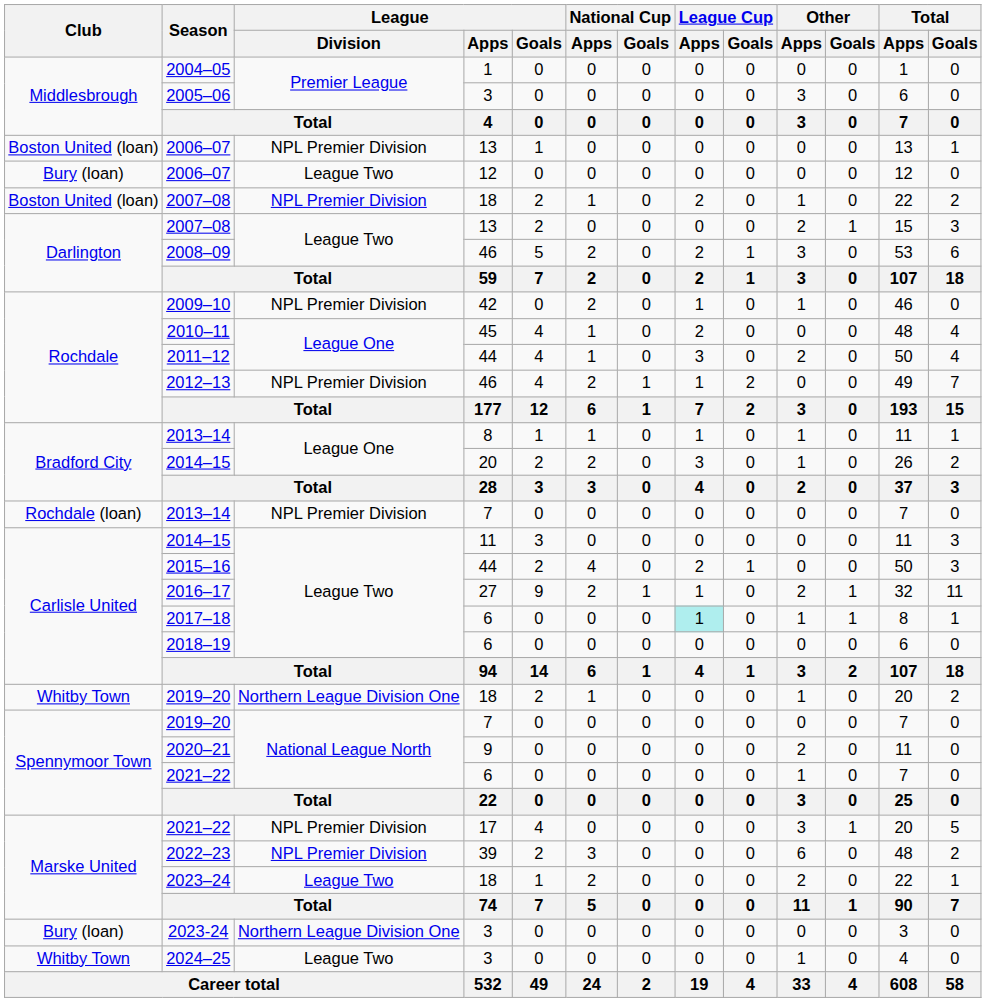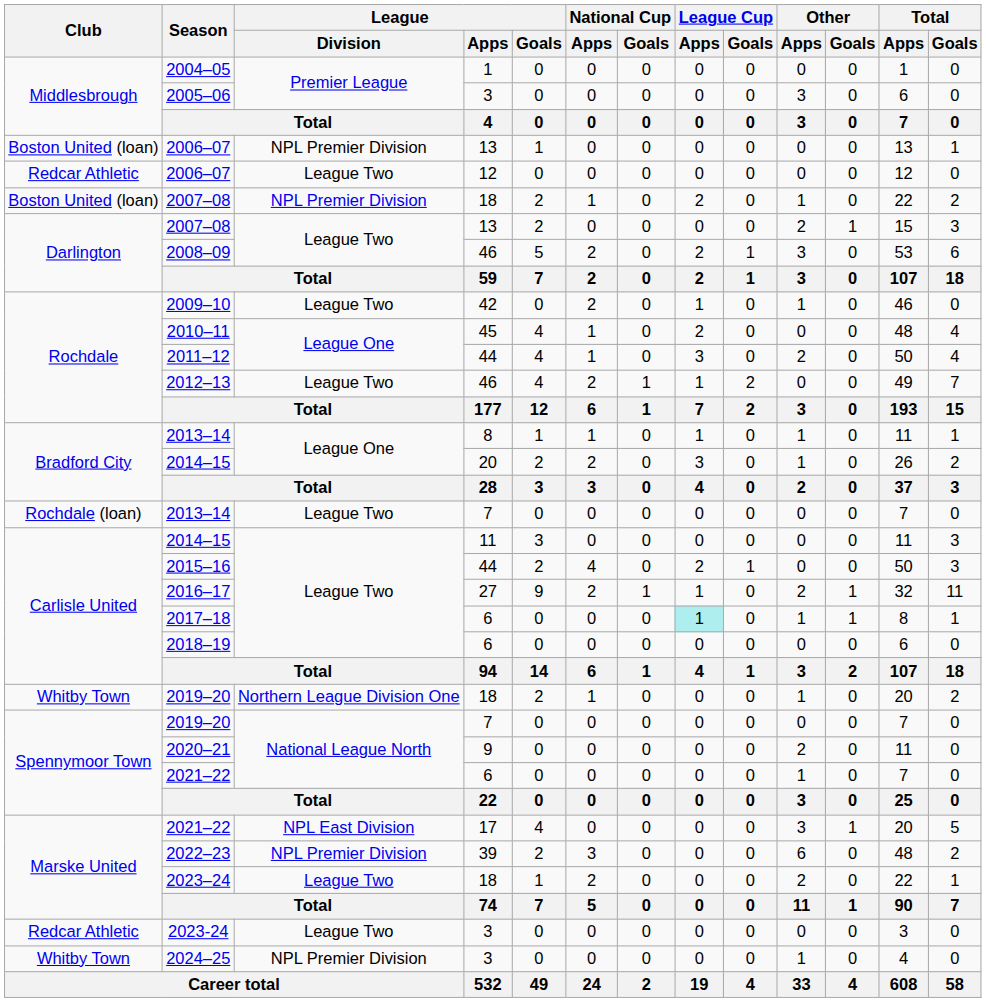2006–07 / 12 | Club: Bury (loan) -> Redcar Athletic
2009–10 | League / Division: NPL Premier Division -> League Two
2012–13 | League / Division: NPL Premier Division -> League Two
2013–14 / 7 | League / Division: NPL Premier Division -> League Two
2021–22 / 17 | League / Division: NPL Premier Division -> NPL East Division
2023-24 | Club: Bury (loan) -> Redcar Athletic
2023-24 | League / Division: Northern League Division One -> League Two
2024–25 | League / Division: League Two -> NPL Premier Division
